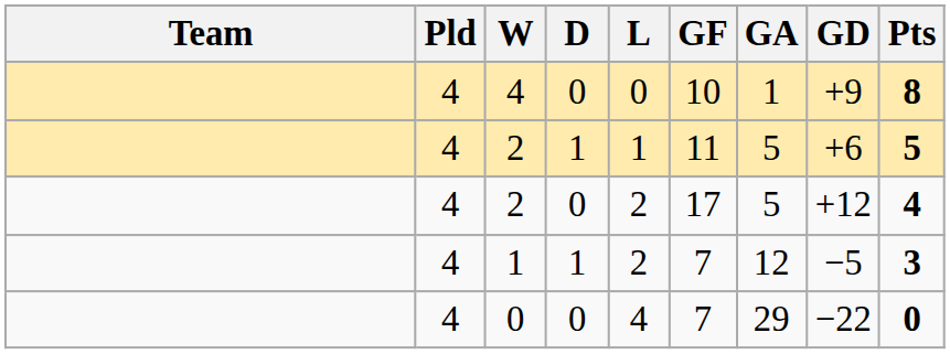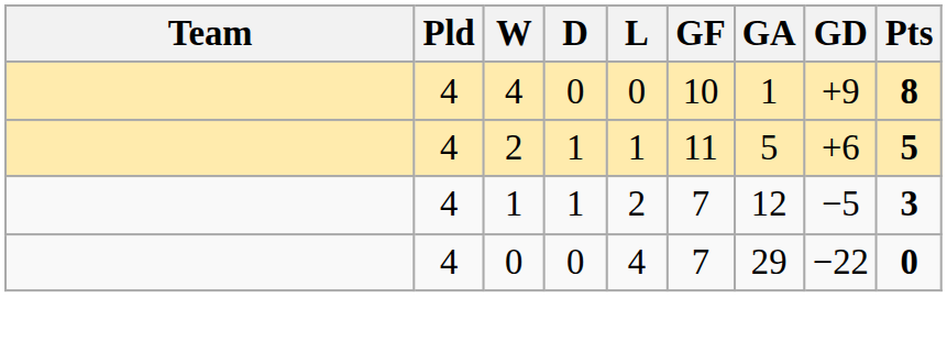- row: 4 | 2 | 0 | 2 | 17 | 5 | +12 | 4
